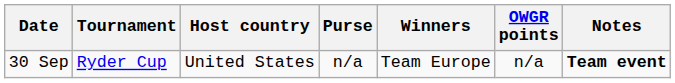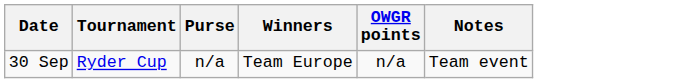- column: Host country | United States
30 Sep | Notes: bold -> normal
